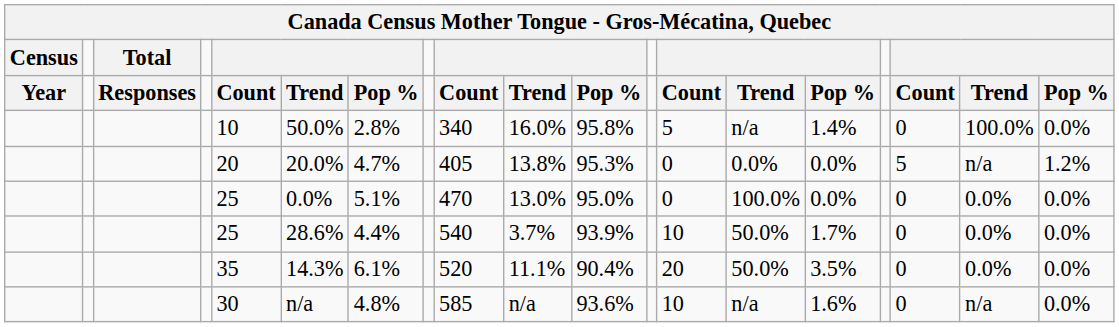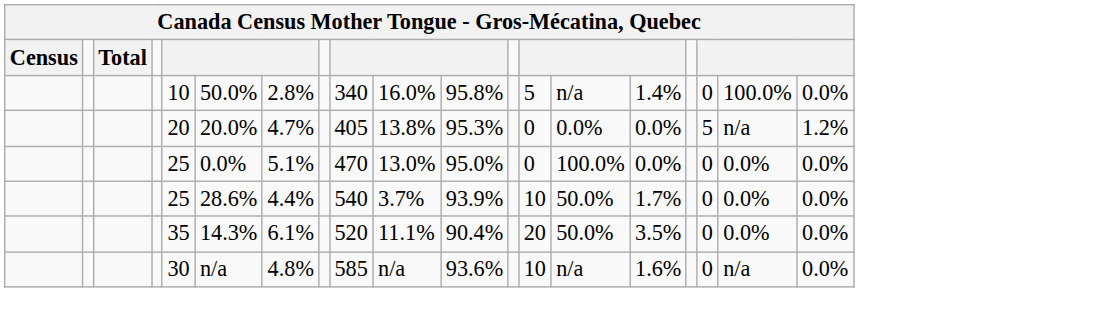- row: Year | Responses | Count | Trend | Pop % | Count | Trend | Pop % | Count | Trend | Pop % | Count | Trend | Pop %
